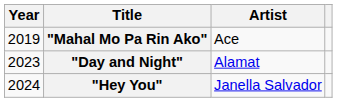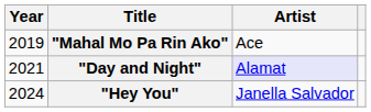"Day and Night" | Year: 2023 -> 2021
"Day and Night" | Artist: no background -> lavender background
